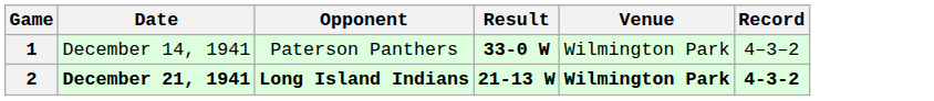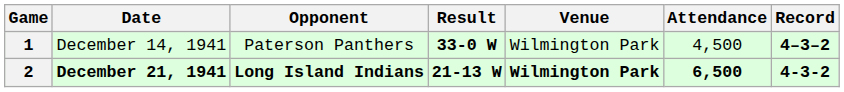+ column: Attendance | 4,500 | 6,500
1 | Record: normal -> bold
